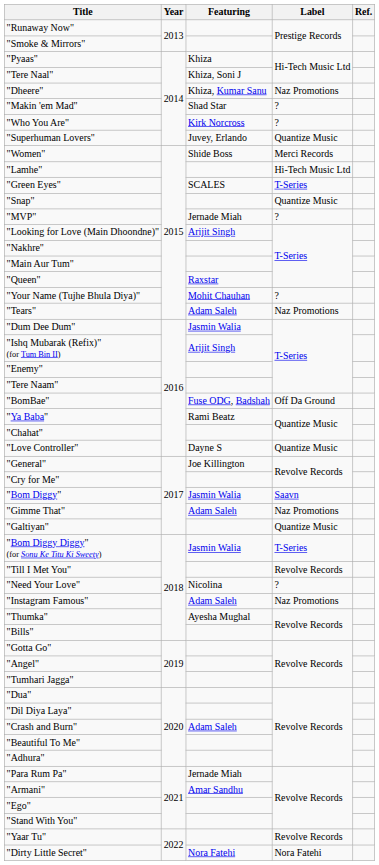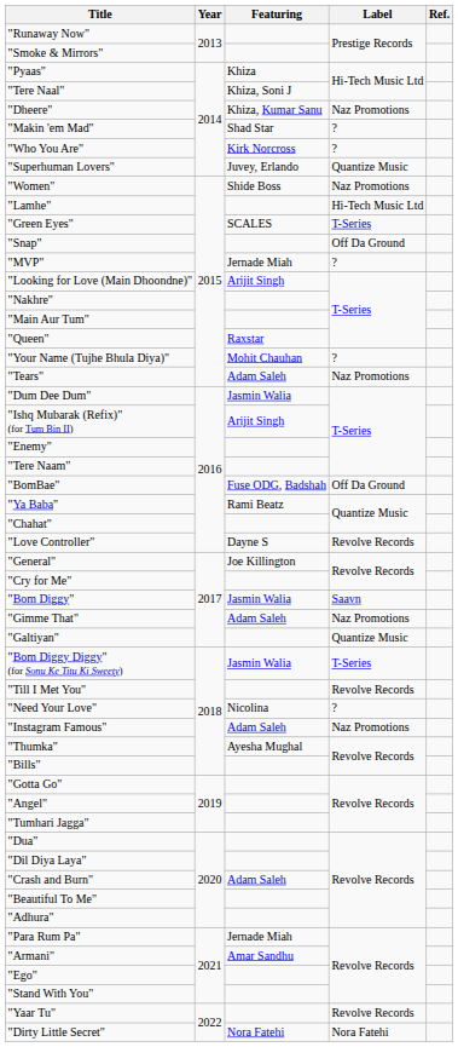"Women" | Label: Merci Records -> Naz Promotions
"Snap" | Label: Quantize Music -> Off Da Ground
"Love Controller" | Label: Quantize Music -> Revolve Records
